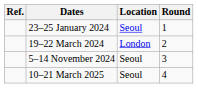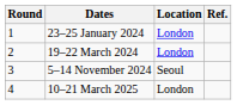columns swapped: Round <-> Ref.
23–25 January 2024 | Location: Seoul -> London
10–21 March 2025 | Location: Seoul -> London
